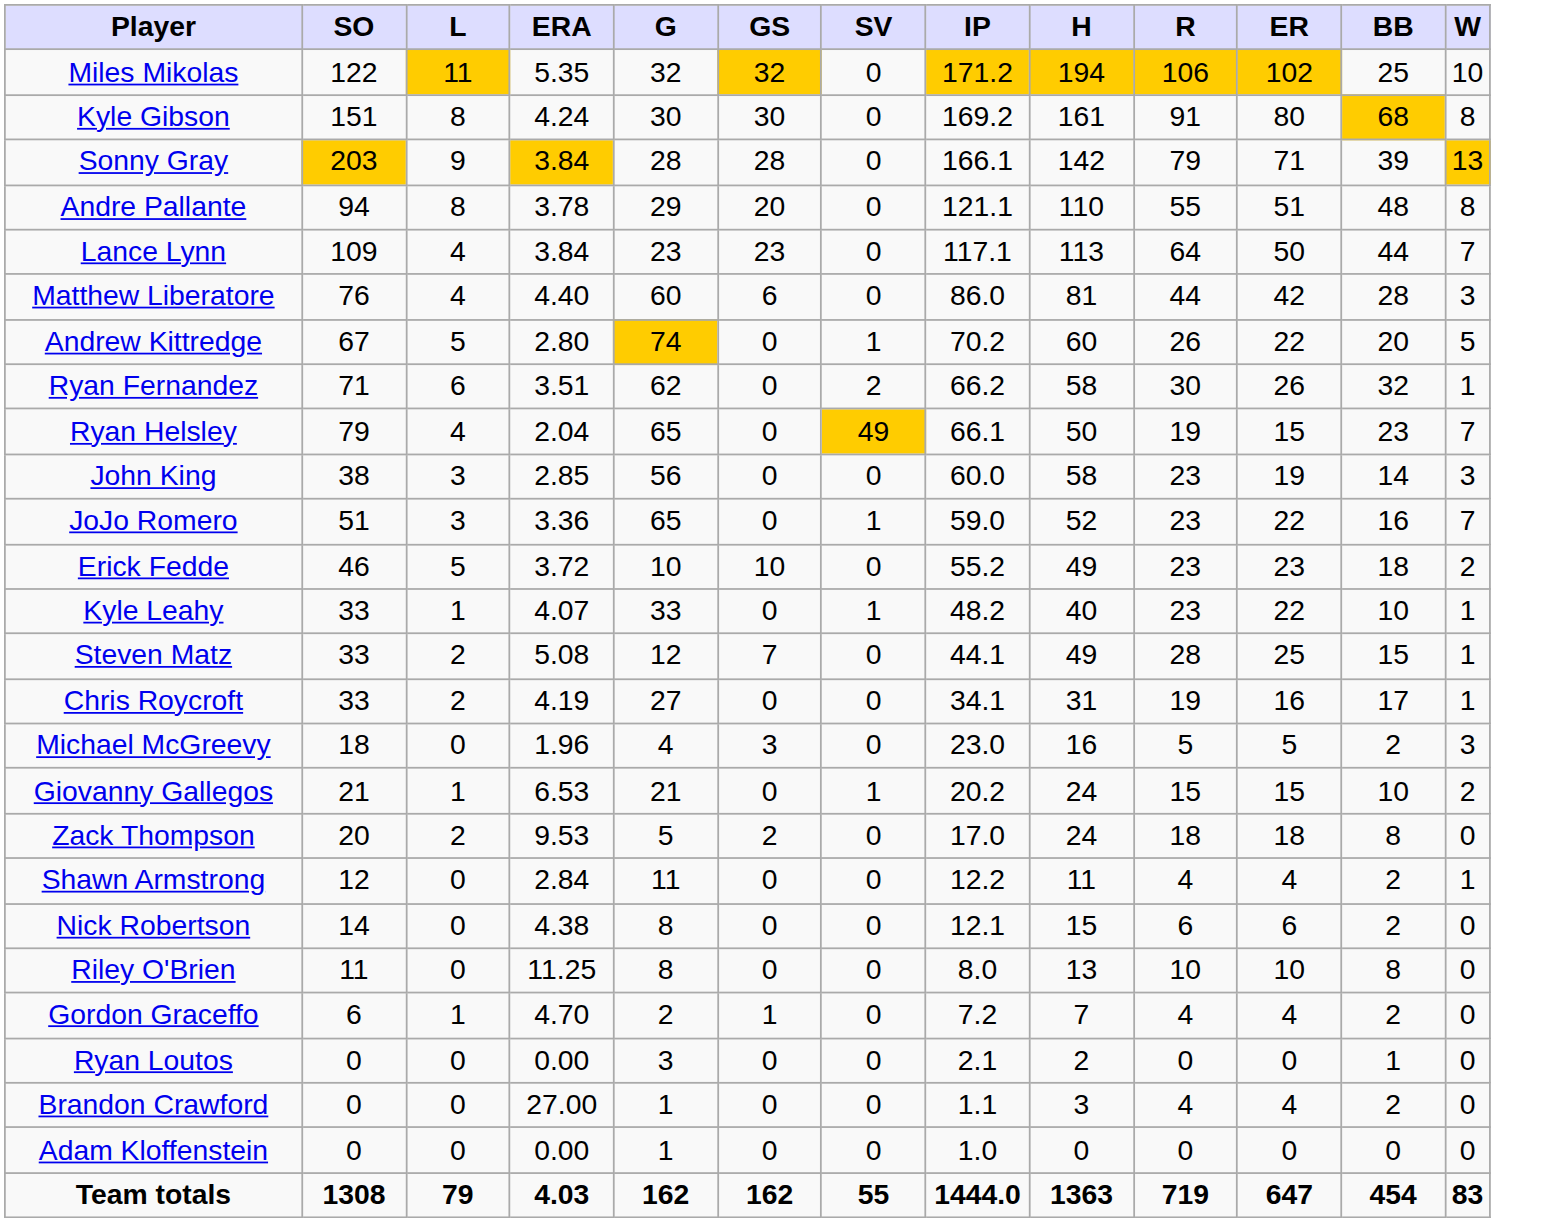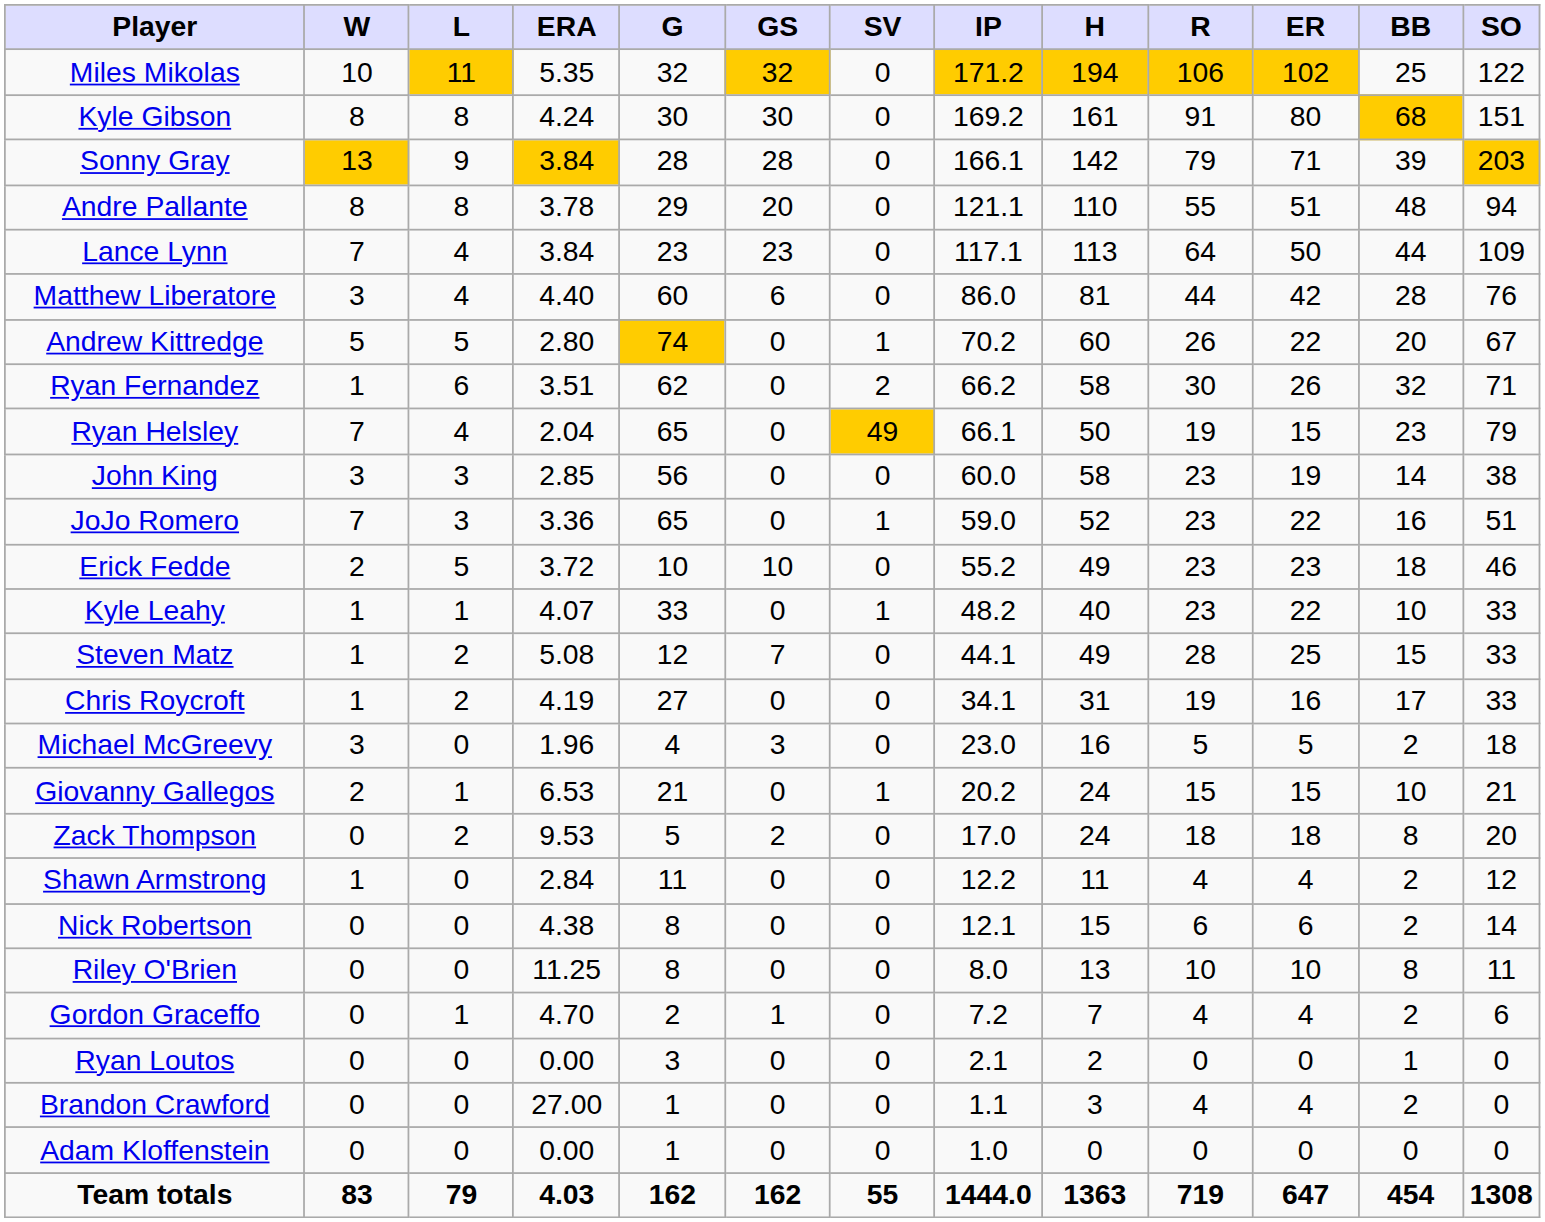columns swapped: W <-> SO
